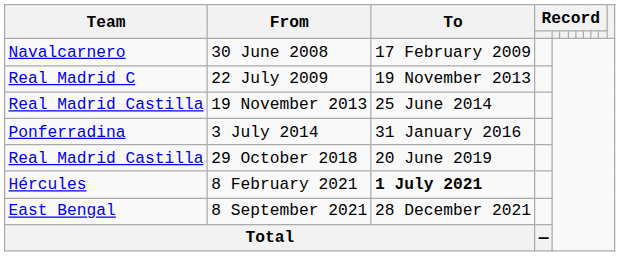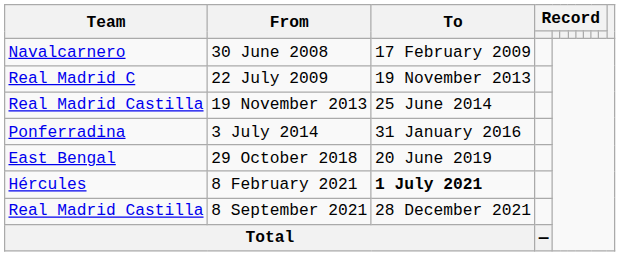29 October 2018 | Team: Real Madrid Castilla -> East Bengal
8 September 2021 | Team: East Bengal -> Real Madrid Castilla
